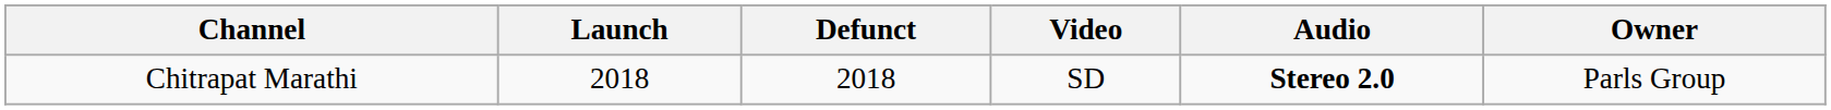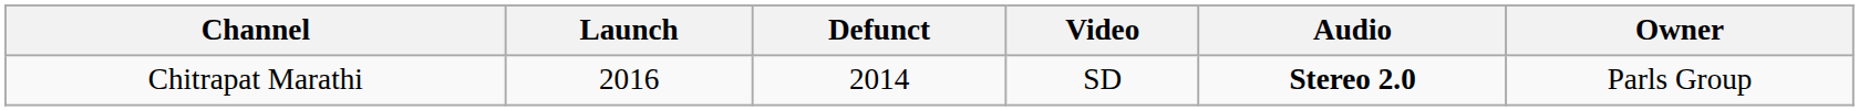Chitrapat Marathi | Launch: 2018 -> 2016
Chitrapat Marathi | Defunct: 2018 -> 2014
